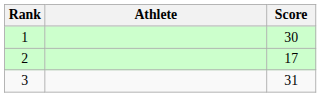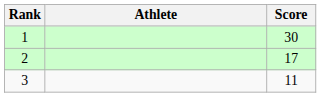3 | Score: 31 -> 11
